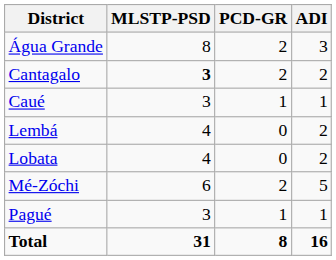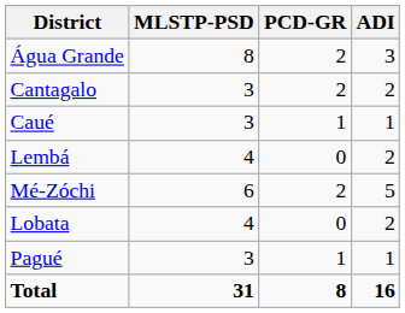Cantagalo | MLSTP-PSD: bold -> normal
rows swapped: Lobata <-> Mé-Zóchi
